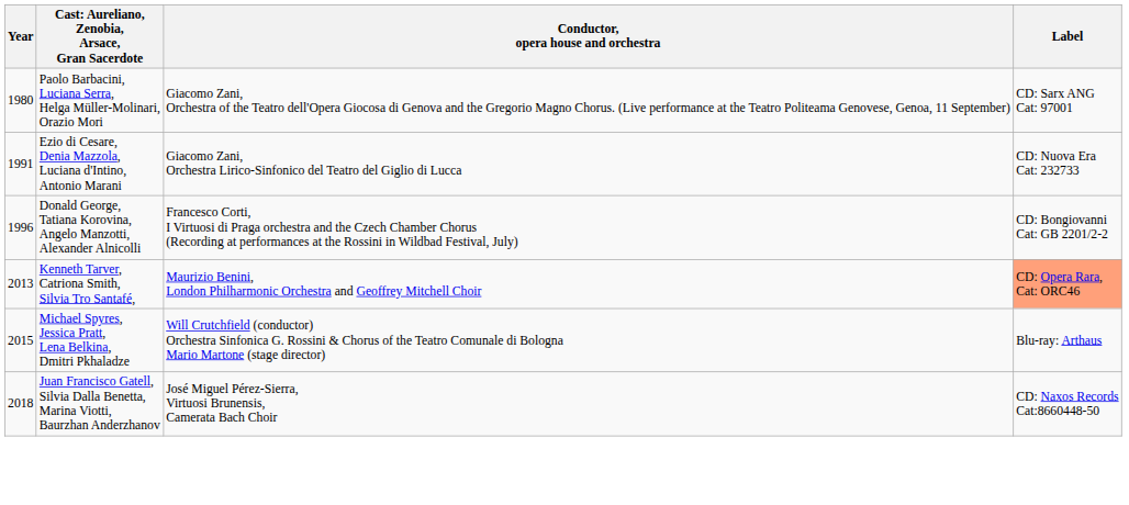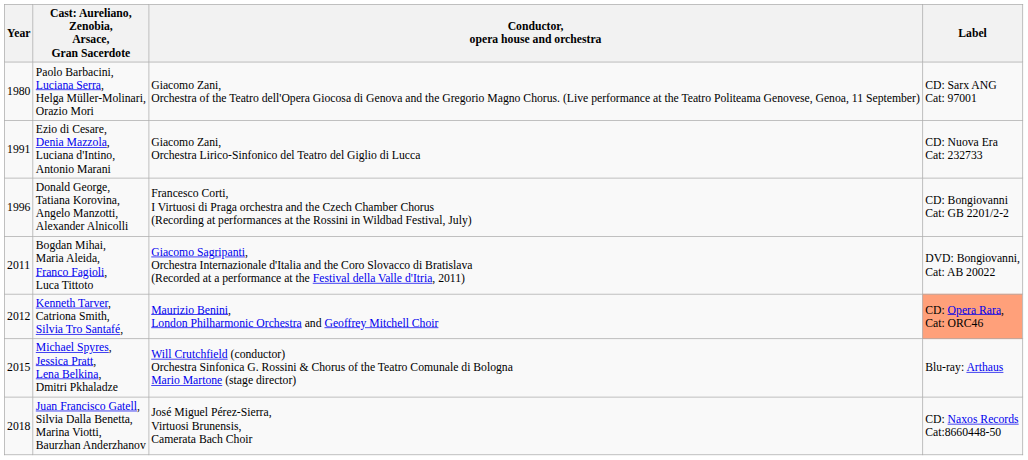+ row: 2011 | Bogdan Mihai, Maria Aleida, Franco Fagioli, Luca Tittoto | Giacomo Sagripanti, Orchestra Internazionale d'Italia and the Coro Slovacco di Bratislava (Recorded at a performance at the Festival della Valle d'Itria, 2011) | DVD: Bongiovanni, Cat: AB 20022
Kenneth Tarver, Catriona Smith, Silvia Tro Santafé, | Year: 2013 -> 2012
